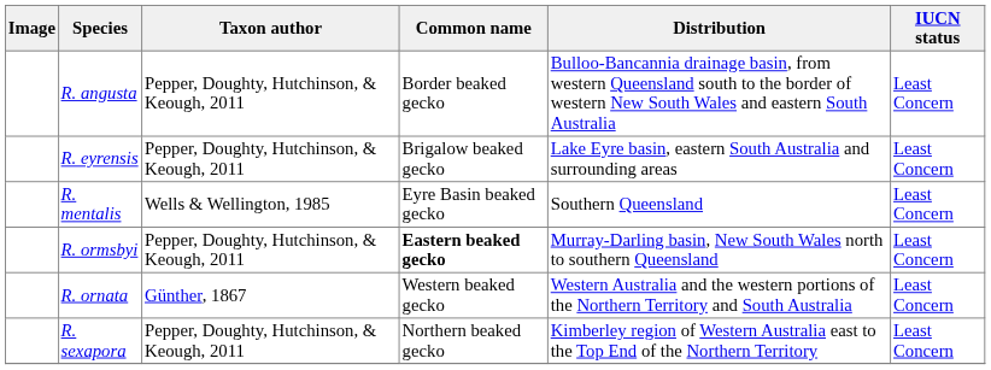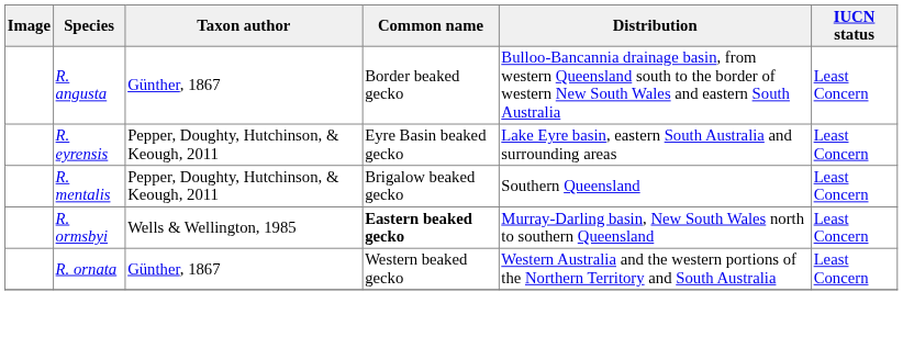R. angusta | Taxon author: Pepper, Doughty, Hutchinson, & Keough, 2011 -> Günther, 1867
R. eyrensis | Common name: Brigalow beaked gecko -> Eyre Basin beaked gecko
R. mentalis | Taxon author: Wells & Wellington, 1985 -> Pepper, Doughty, Hutchinson, & Keough, 2011
R. mentalis | Common name: Eyre Basin beaked gecko -> Brigalow beaked gecko
R. ormsbyi | Taxon author: Pepper, Doughty, Hutchinson, & Keough, 2011 -> Wells & Wellington, 1985
- row: R. sexapora | Pepper, Doughty, Hutchinson, & Keough, 2011 | Northern beaked gecko | Kimberley region of Western Australia east to the Top End of the Northern Territory | Least Concern
